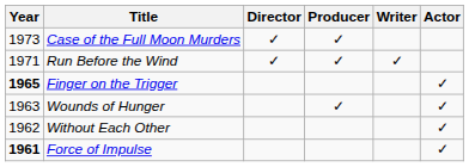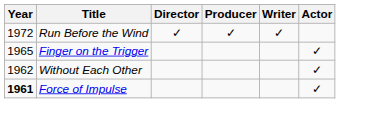- row: 1973 | Case of the Full Moon Murders | ✓ | ✓
Run Before the Wind | Year: 1971 -> 1972
Finger on the Trigger | Year: bold -> normal
- row: 1963 | Wounds of Hunger | ✓ | ✓
